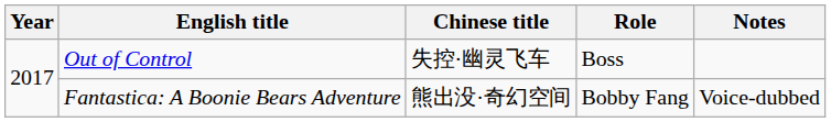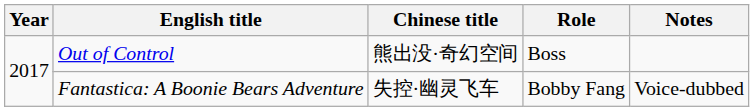Out of Control | Chinese title: 失控·幽灵飞车 -> 熊出没·奇幻空间
Fantastica: A Boonie Bears Adventure | Chinese title: 熊出没·奇幻空间 -> 失控·幽灵飞车
